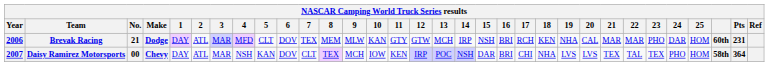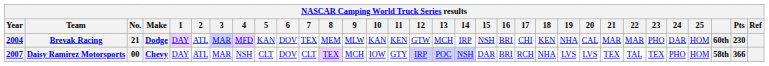Brevak Racing | Year: 2006 -> 2004
Brevak Racing | 5: CLT -> KAN
Brevak Racing | 11: GTY -> KEN
Brevak Racing | 17: RCH -> CHI
Brevak Racing | Pts: 231 -> 230
Daisy Ramirez Motorsports | 5: KAN -> CLT
Daisy Ramirez Motorsports | 11: KEN -> GTY
Daisy Ramirez Motorsports | 17: CHI -> RCH
Daisy Ramirez Motorsports | Pts: 364 -> 366
